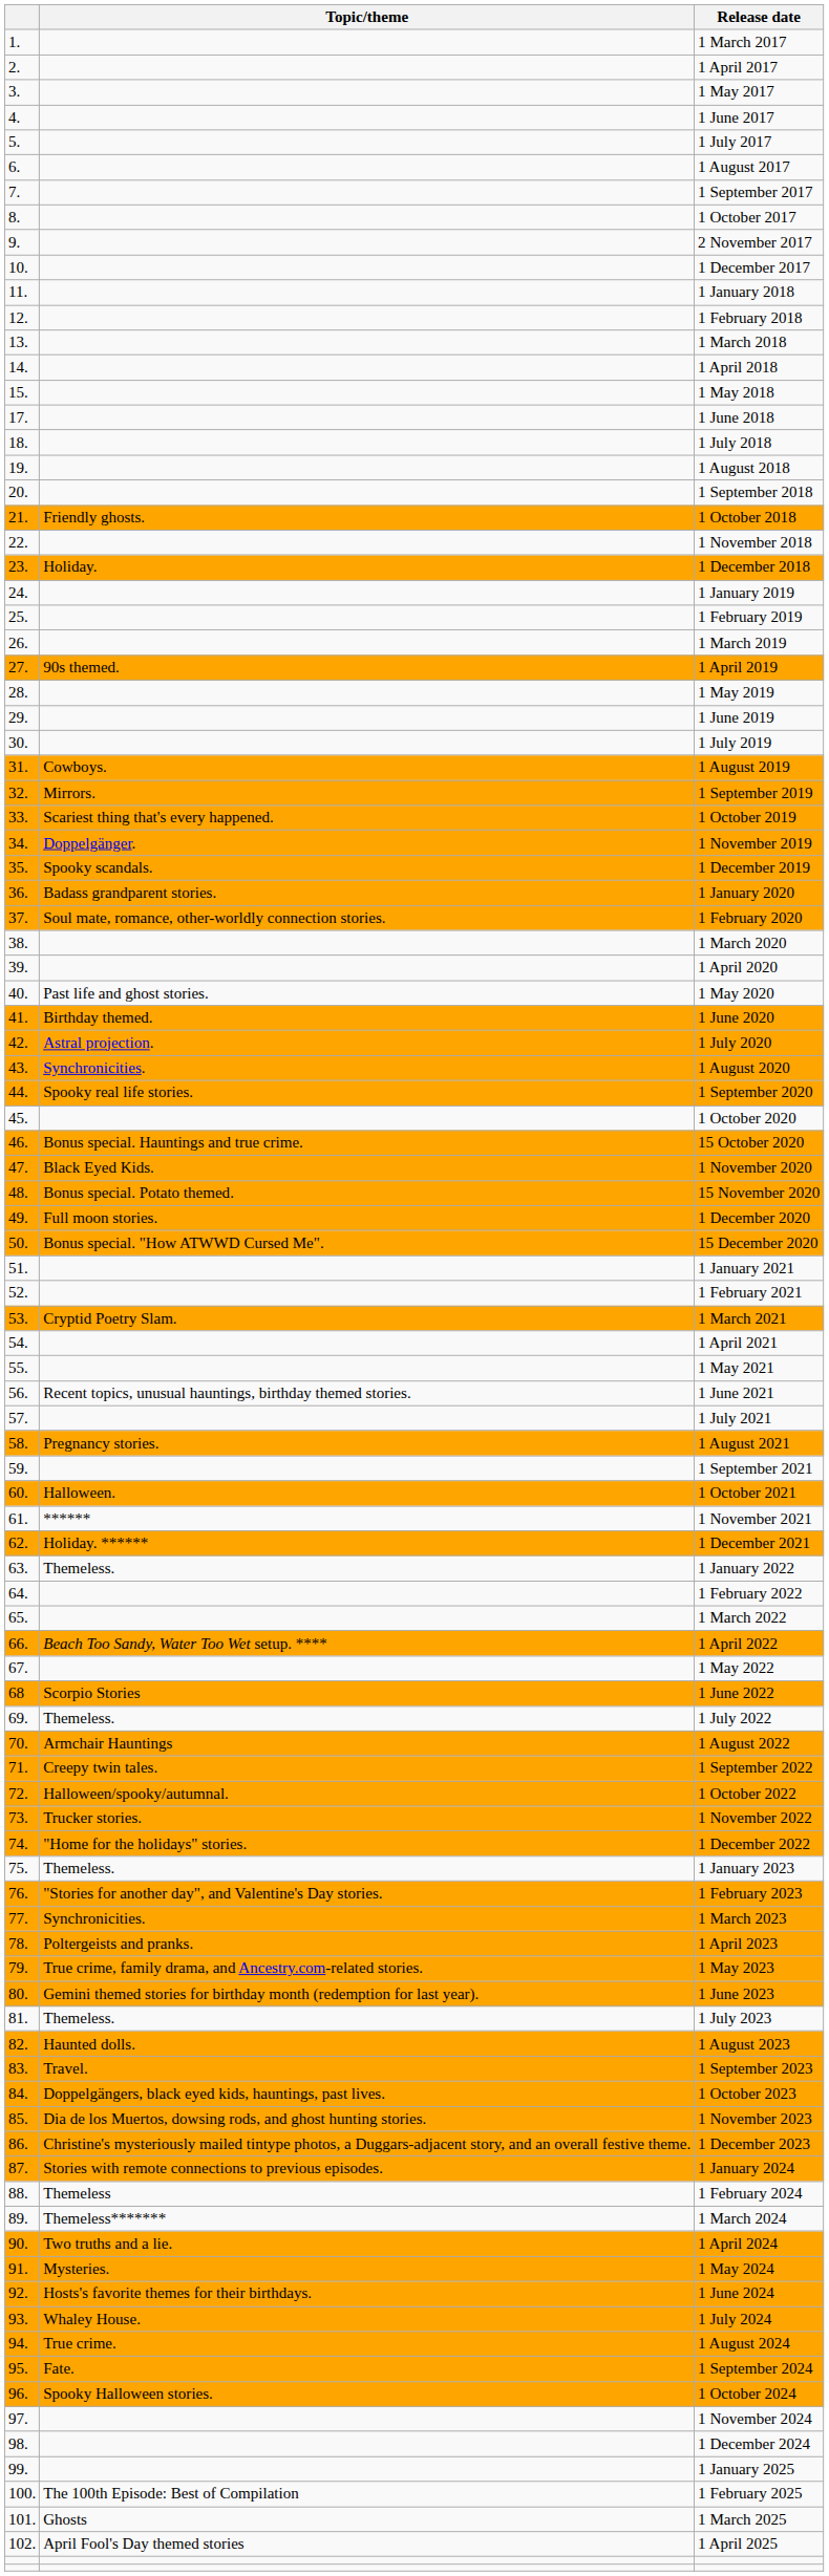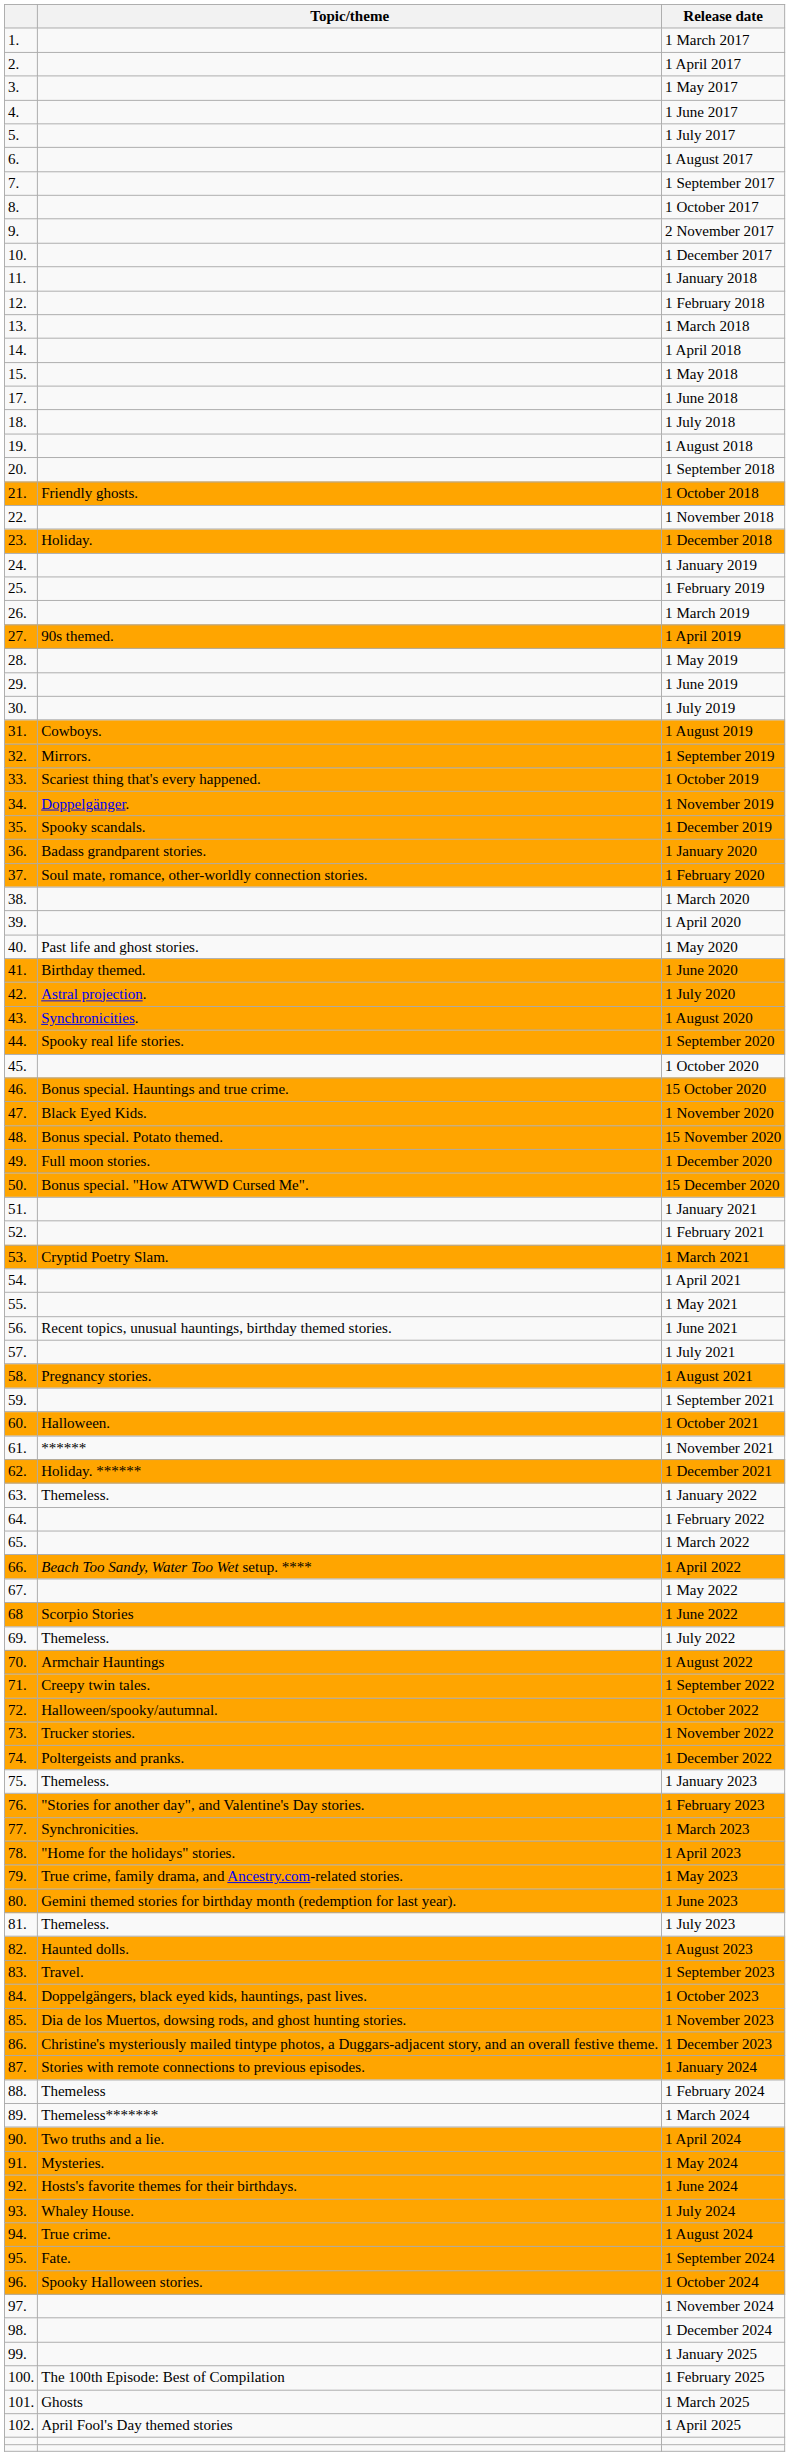1 December 2022 | Topic/theme: "Home for the holidays" stories. -> Poltergeists and pranks.
1 April 2023 | Topic/theme: Poltergeists and pranks. -> "Home for the holidays" stories.
